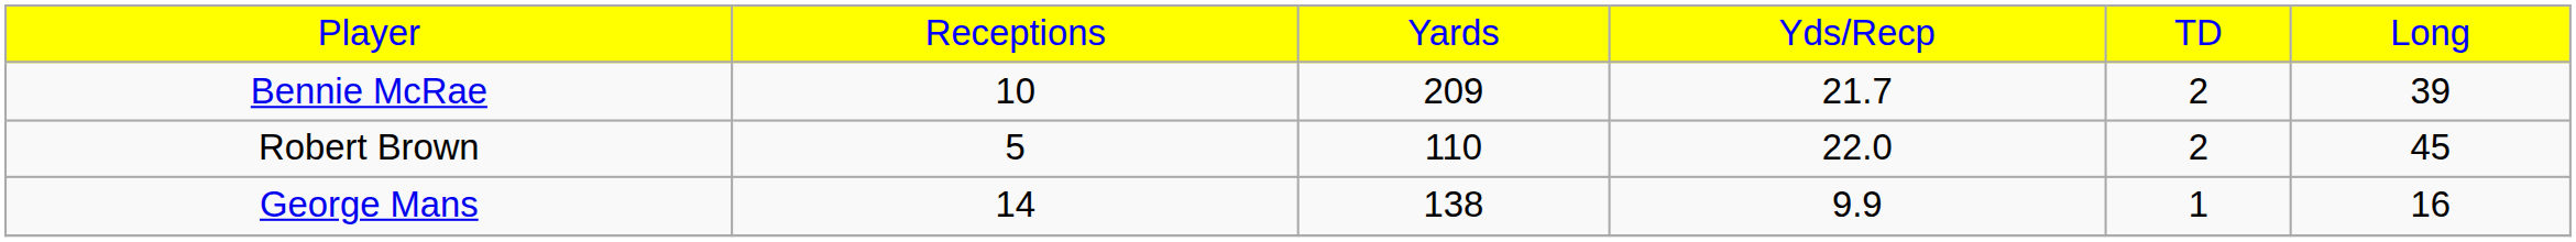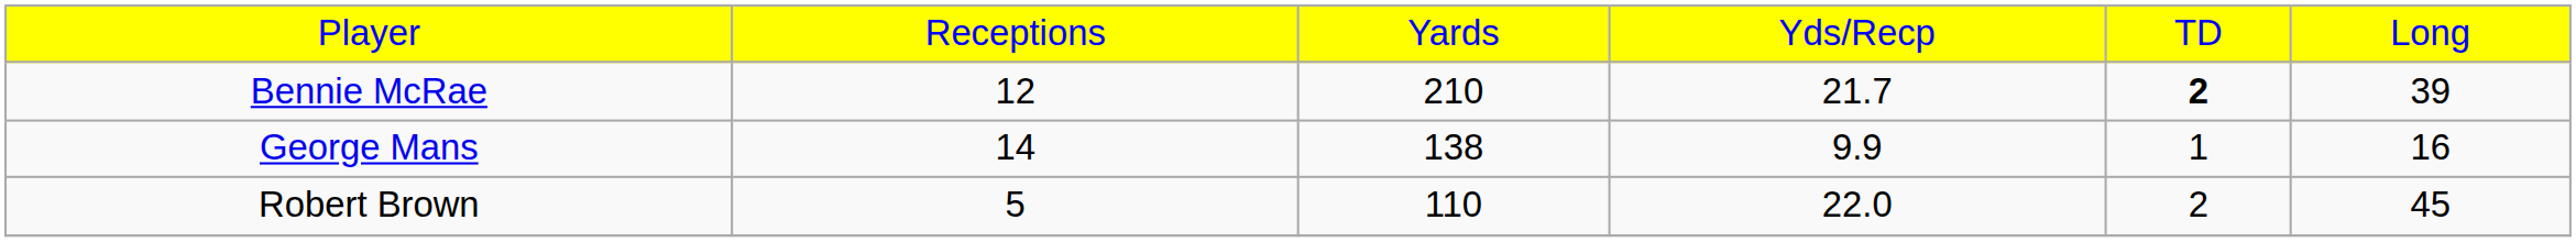Bennie McRae | column 2: 10 -> 12
Bennie McRae | column 3: 209 -> 210
Bennie McRae | column 5: normal -> bold
rows swapped: George Mans <-> Robert Brown
